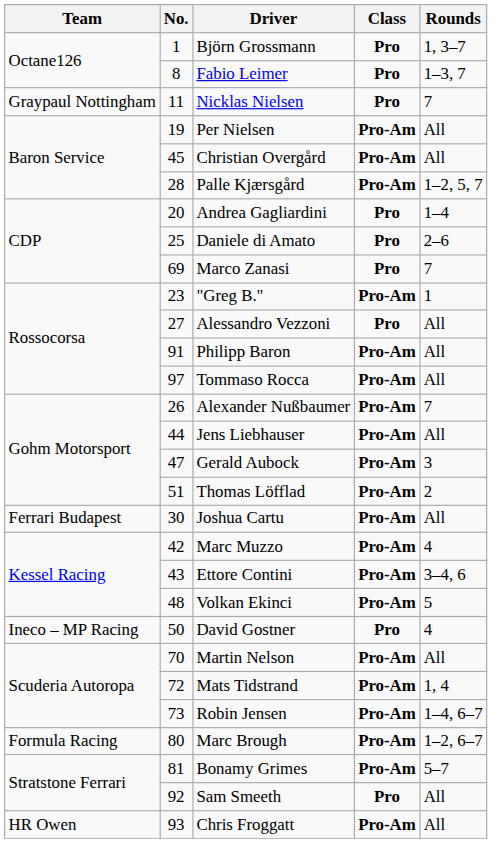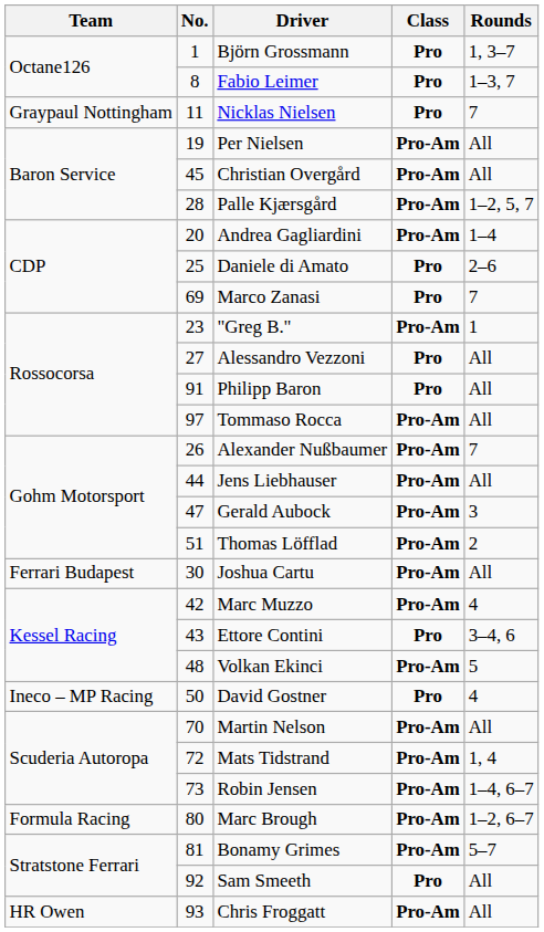Andrea Gagliardini | Class: Pro -> Pro-Am
Philipp Baron | Class: Pro-Am -> Pro
Ettore Contini | Class: Pro-Am -> Pro
